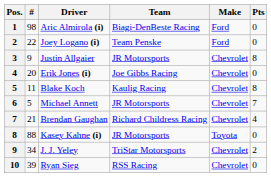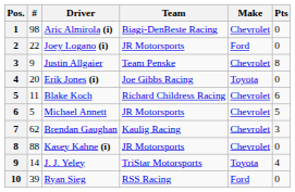Aric Almirola (i) | Make: Ford -> Chevrolet
Joey Logano (i) | Team: Team Penske -> JR Motorsports
Justin Allgaier | Team: JR Motorsports -> Team Penske
Erik Jones (i) | Make: Chevrolet -> Toyota
Blake Koch | Team: Kaulig Racing -> Richard Childress Racing
Blake Koch | Pts: 8 -> 6
Michael Annett | Pts: 7 -> 5
Brendan Gaughan | #: 21 -> 62
Brendan Gaughan | Team: Richard Childress Racing -> Kaulig Racing
Brendan Gaughan | Pts: 4 -> 3
Kasey Kahne (i) | Make: Toyota -> Chevrolet
J. J. Yeley | #: 34 -> 14
J. J. Yeley | Make: Chevrolet -> Toyota
J. J. Yeley | Pts: 2 -> 4
Ryan Sieg | Make: Chevrolet -> Ford
